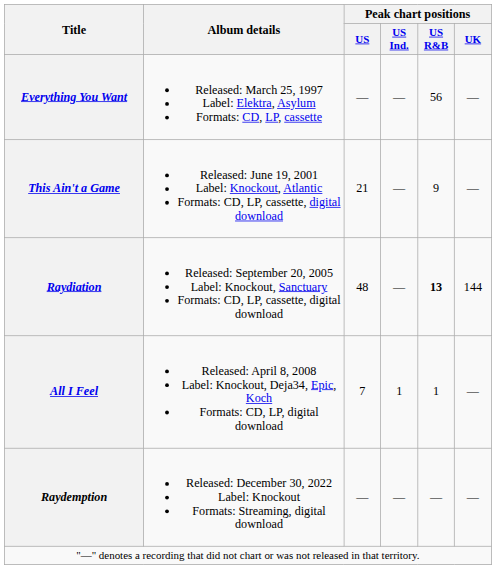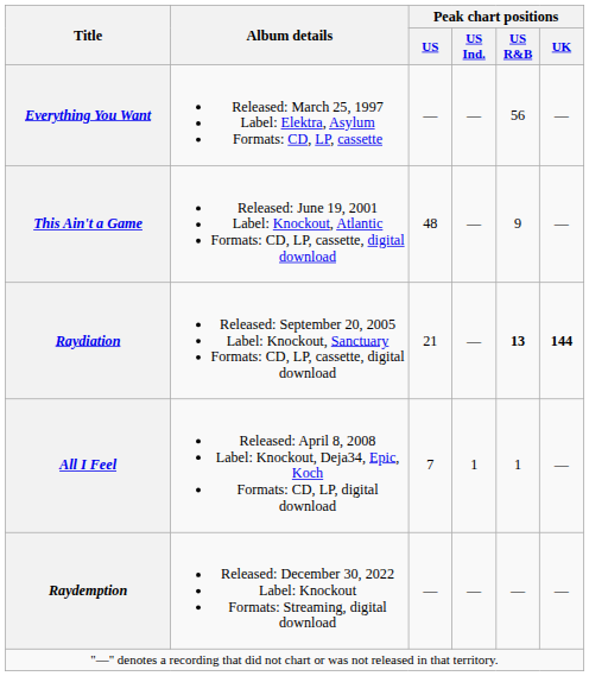This Ain't a Game | Peak chart positions / US: 21 -> 48
Raydiation | Peak chart positions / US: 48 -> 21
Raydiation | Peak chart positions / UK: normal -> bold
